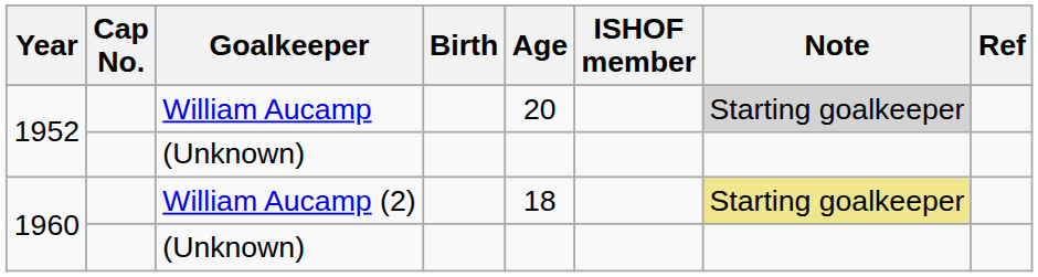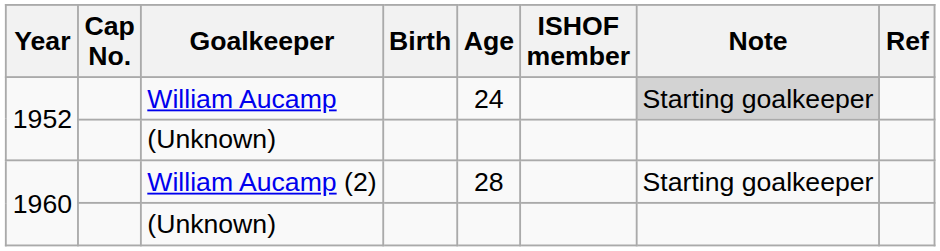William Aucamp | Age: 20 -> 24
William Aucamp (2) | Age: 18 -> 28
William Aucamp (2) | Note: khaki background -> no background
